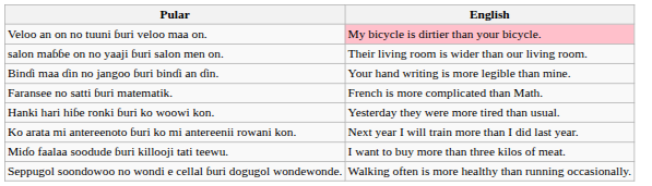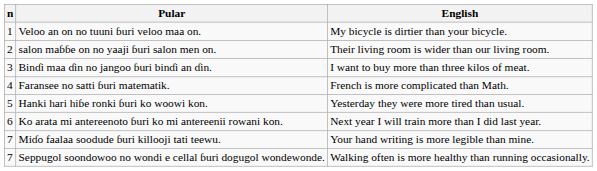+ column: n | 1 | 2 | 3 | 4 | 5 | 6 | 7 | 7
Veloo an on no tuuni ɓuri veloo maa on. | English: pink background -> no background
Binɗi maa ɗin no jangoo ɓuri binɗi an ɗin. | English: Your hand writing is more legible than mine. -> I want to buy more than three kilos of meat.
Miɗo faalaa soodude ɓuri killooji tati teewu. | English: I want to buy more than three kilos of meat. -> Your hand writing is more legible than mine.
